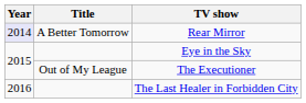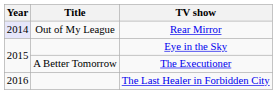Rear Mirror | Title: A Better Tomorrow -> Out of My League
The Executioner | Title: Out of My League -> A Better Tomorrow
